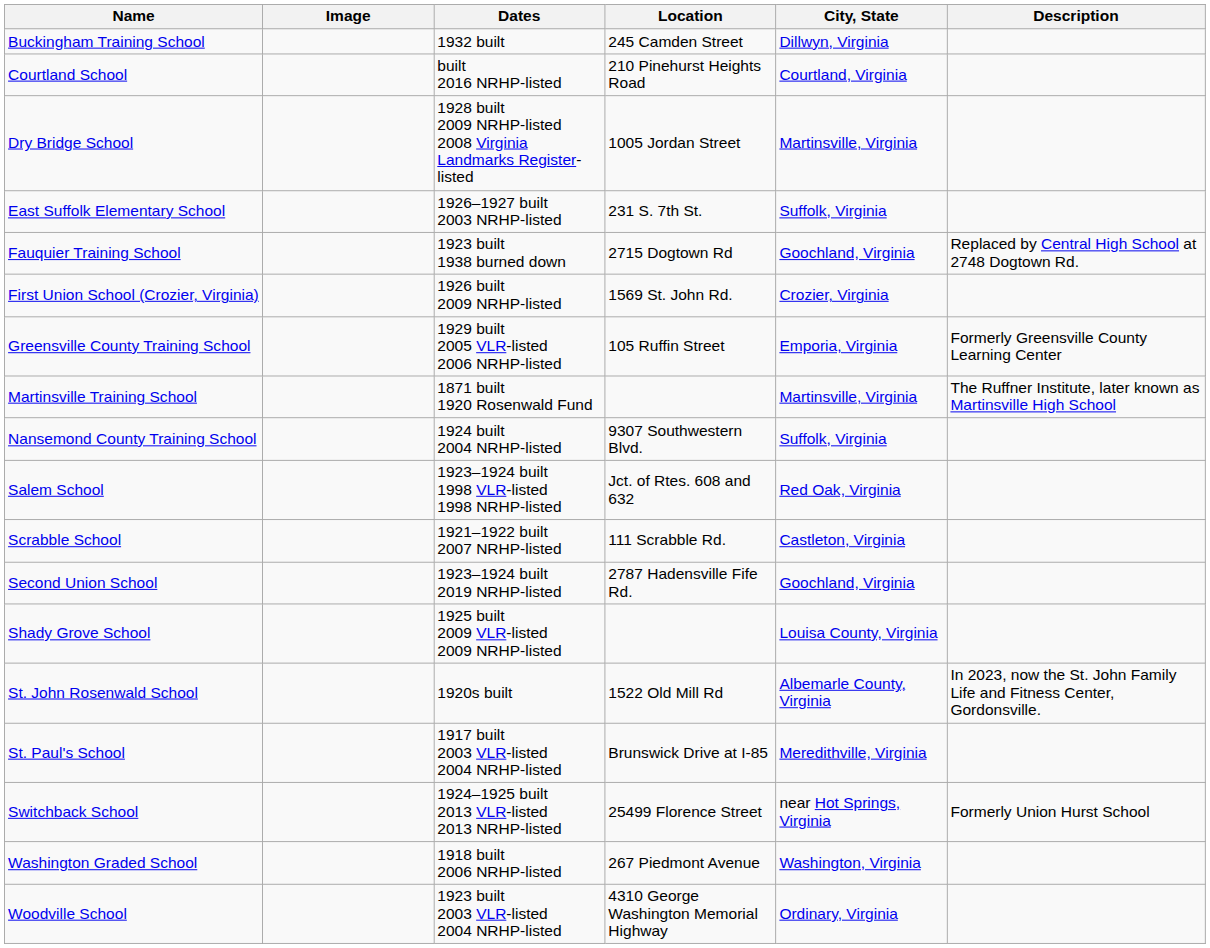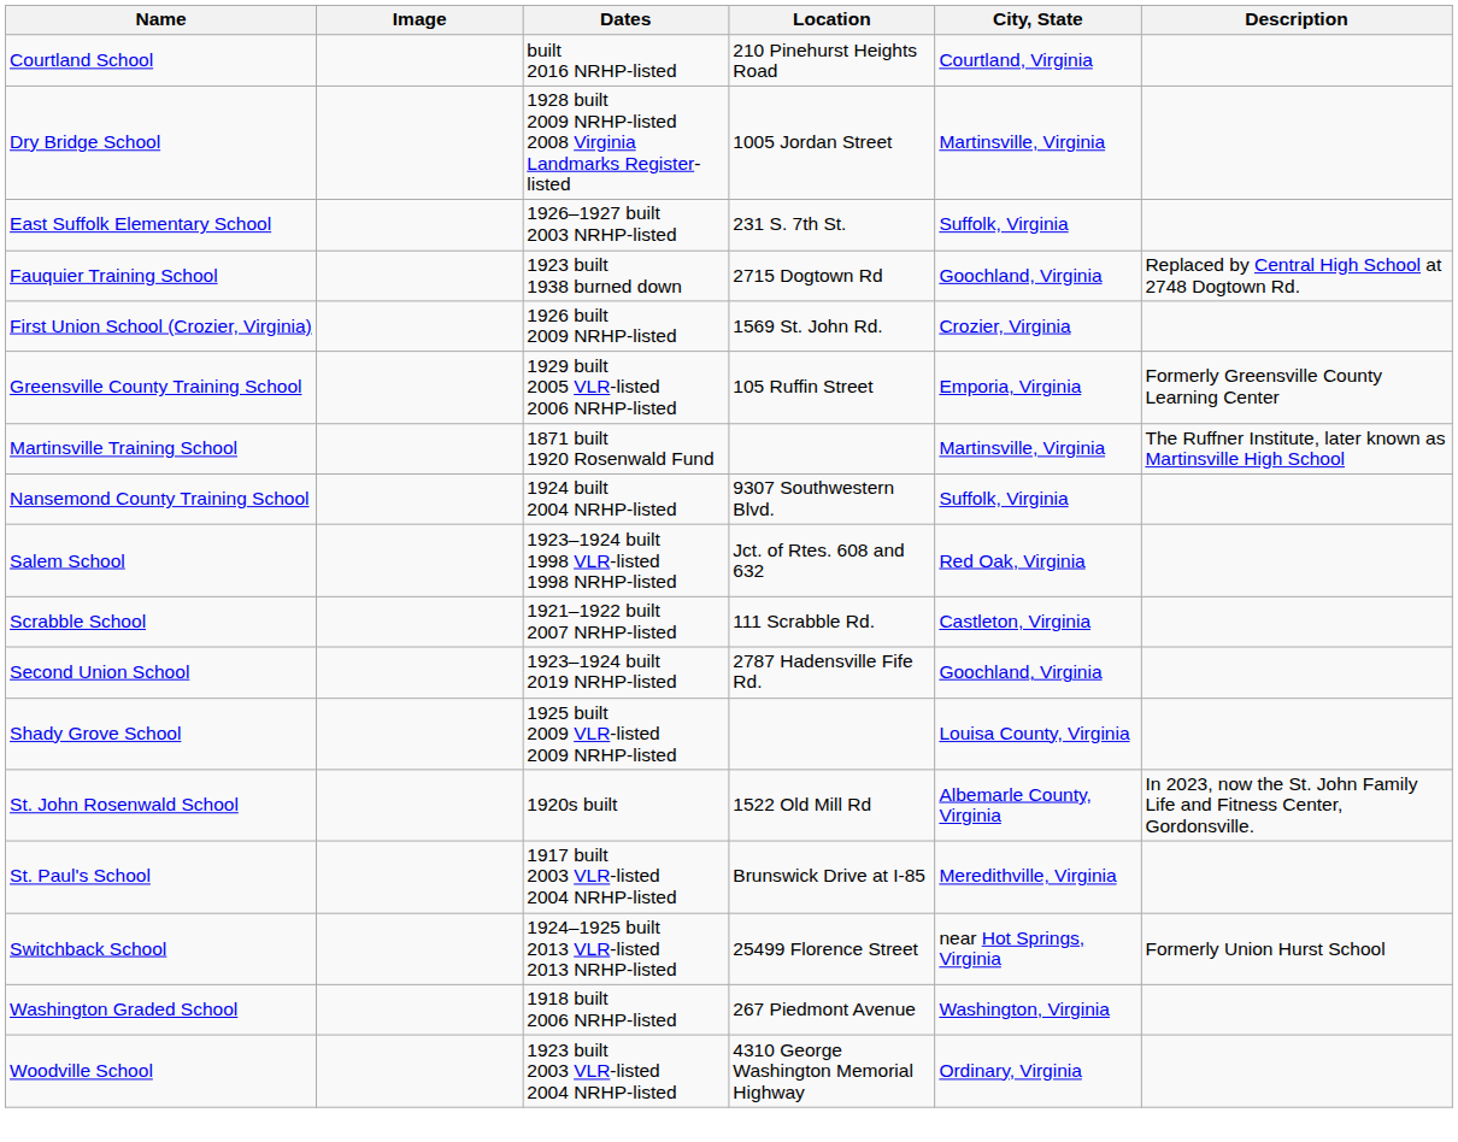- row: Buckingham Training School | 1932 built | 245 Camden Street | Dillwyn, Virginia
